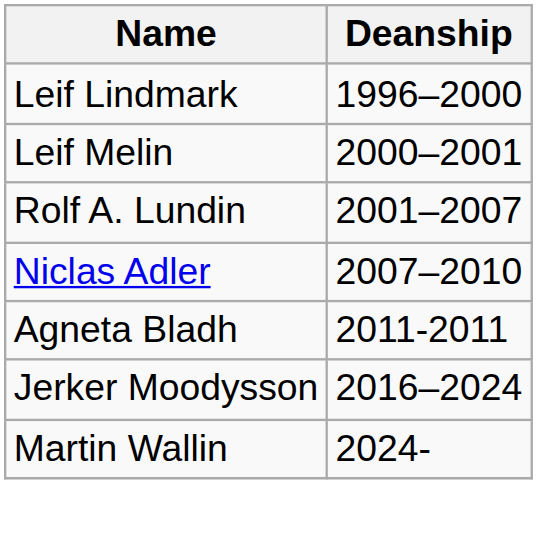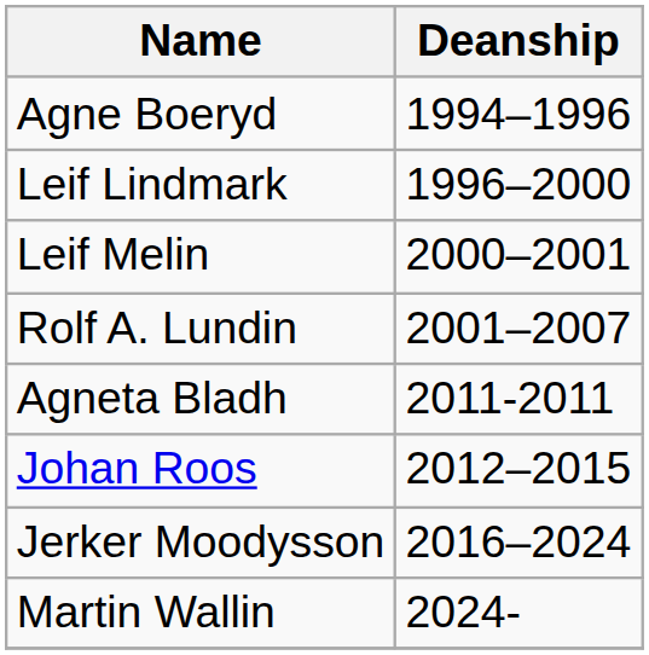+ row: Agne Boeryd | 1994–1996
- row: Niclas Adler | 2007–2010
+ row: Johan Roos | 2012–2015
